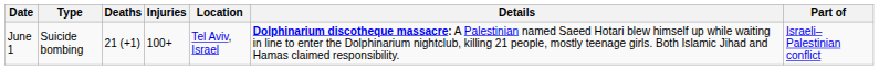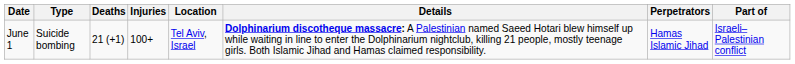+ column: Perpetrators | Hamas Islamic Jihad
